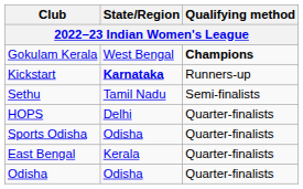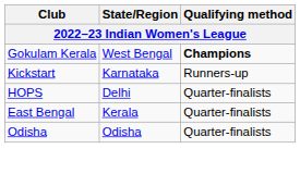Kickstart | State/Region: bold -> normal
- row: Sethu | Tamil Nadu | Semi-finalists
- row: Sports Odisha | Odisha | Quarter-finalists
